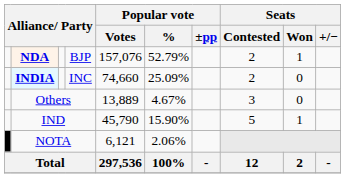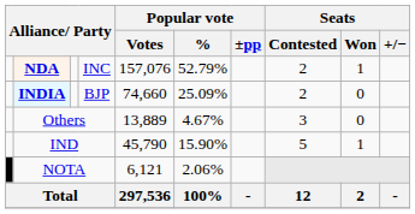NDA | column 4: BJP -> INC
INDIA | column 4: INC -> BJP
